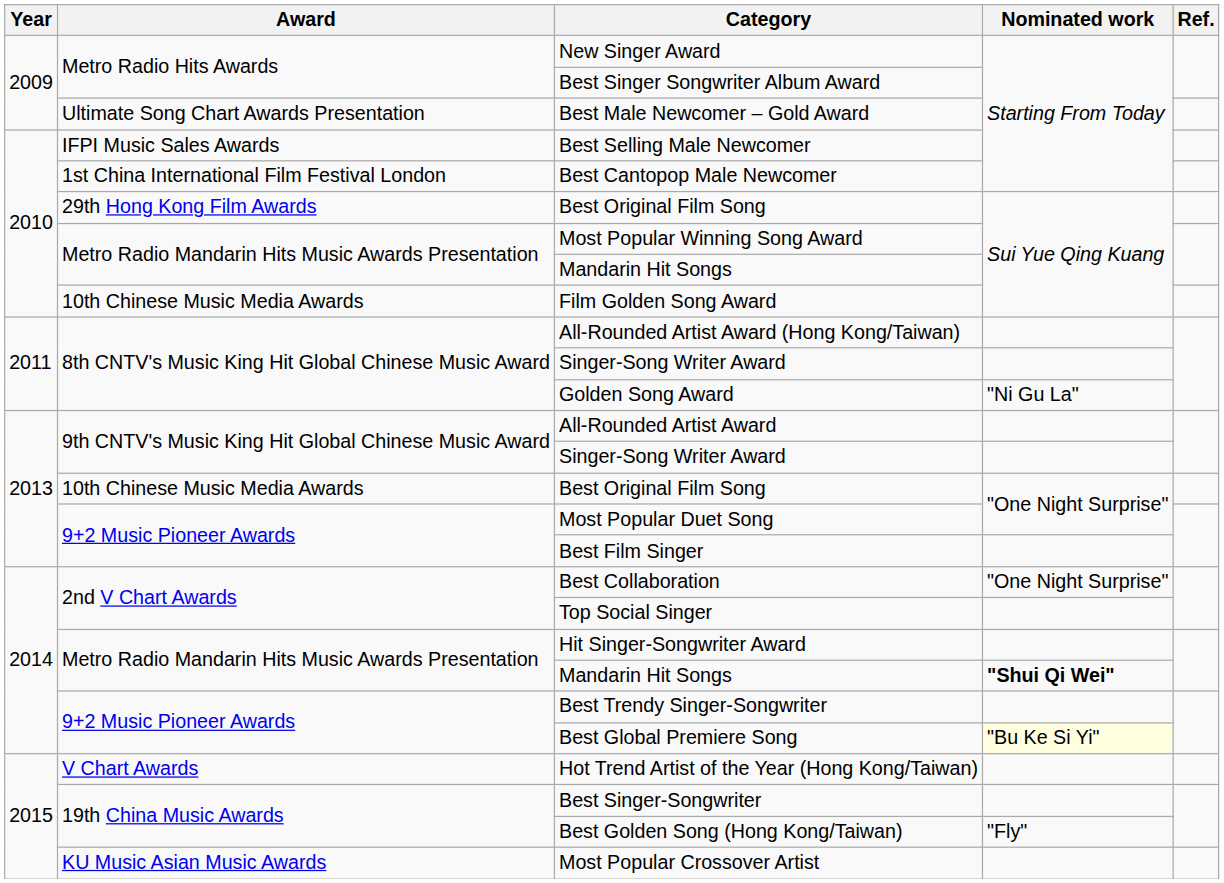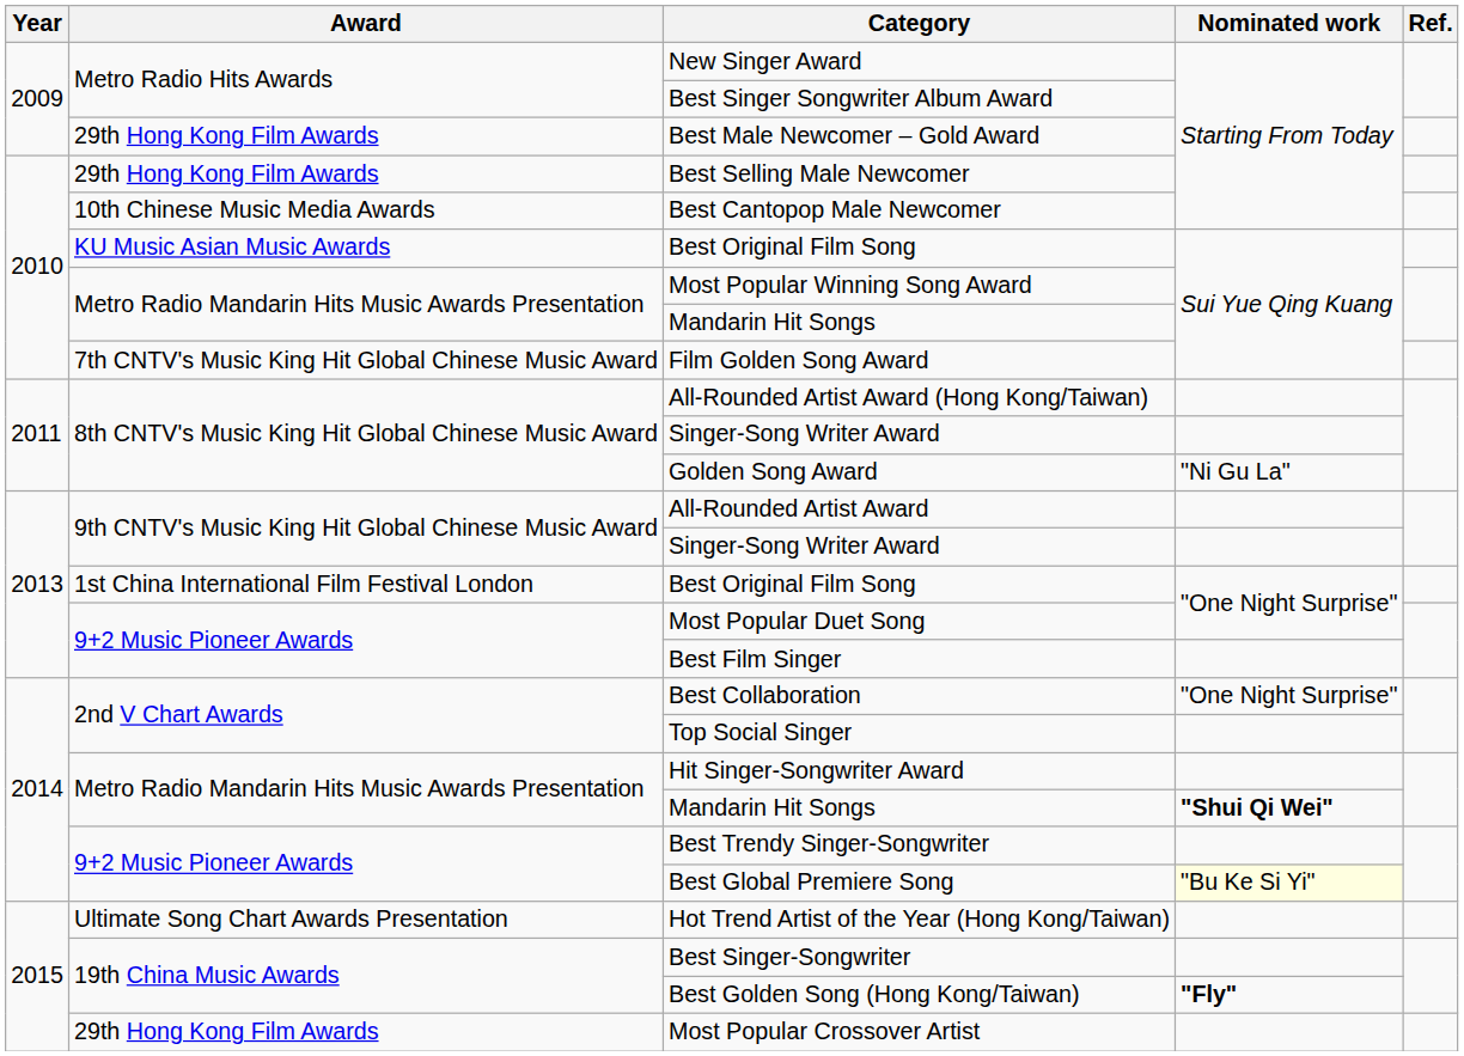Best Male Newcomer – Gold Award | Award: Ultimate Song Chart Awards Presentation -> 29th Hong Kong Film Awards
Best Selling Male Newcomer | Award: IFPI Music Sales Awards -> 29th Hong Kong Film Awards
Best Cantopop Male Newcomer | Award: 1st China International Film Festival London -> 10th Chinese Music Media Awards
2010 / Best Original Film Song | Award: 29th Hong Kong Film Awards -> KU Music Asian Music Awards
Film Golden Song Award | Award: 10th Chinese Music Media Awards -> 7th CNTV's Music King Hit Global Chinese Music Award
2013 / Best Original Film Song | Award: 10th Chinese Music Media Awards -> 1st China International Film Festival London
Hot Trend Artist of the Year (Hong Kong/Taiwan) | Award: V Chart Awards -> Ultimate Song Chart Awards Presentation
Best Golden Song (Hong Kong/Taiwan) | Nominated work: normal -> bold
Most Popular Crossover Artist | Award: KU Music Asian Music Awards -> 29th Hong Kong Film Awards
